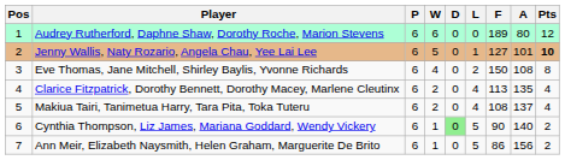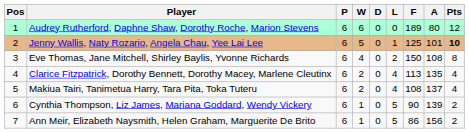Jenny Wallis, Naty Rozario, Angela Chau, Yee Lai Lee | F: 127 -> 125
Cynthia Thompson, Liz James, Mariana Goddard, Wendy Vickery | D: lightgreen background -> no background
Cynthia Thompson, Liz James, Mariana Goddard, Wendy Vickery | A: 140 -> 139
